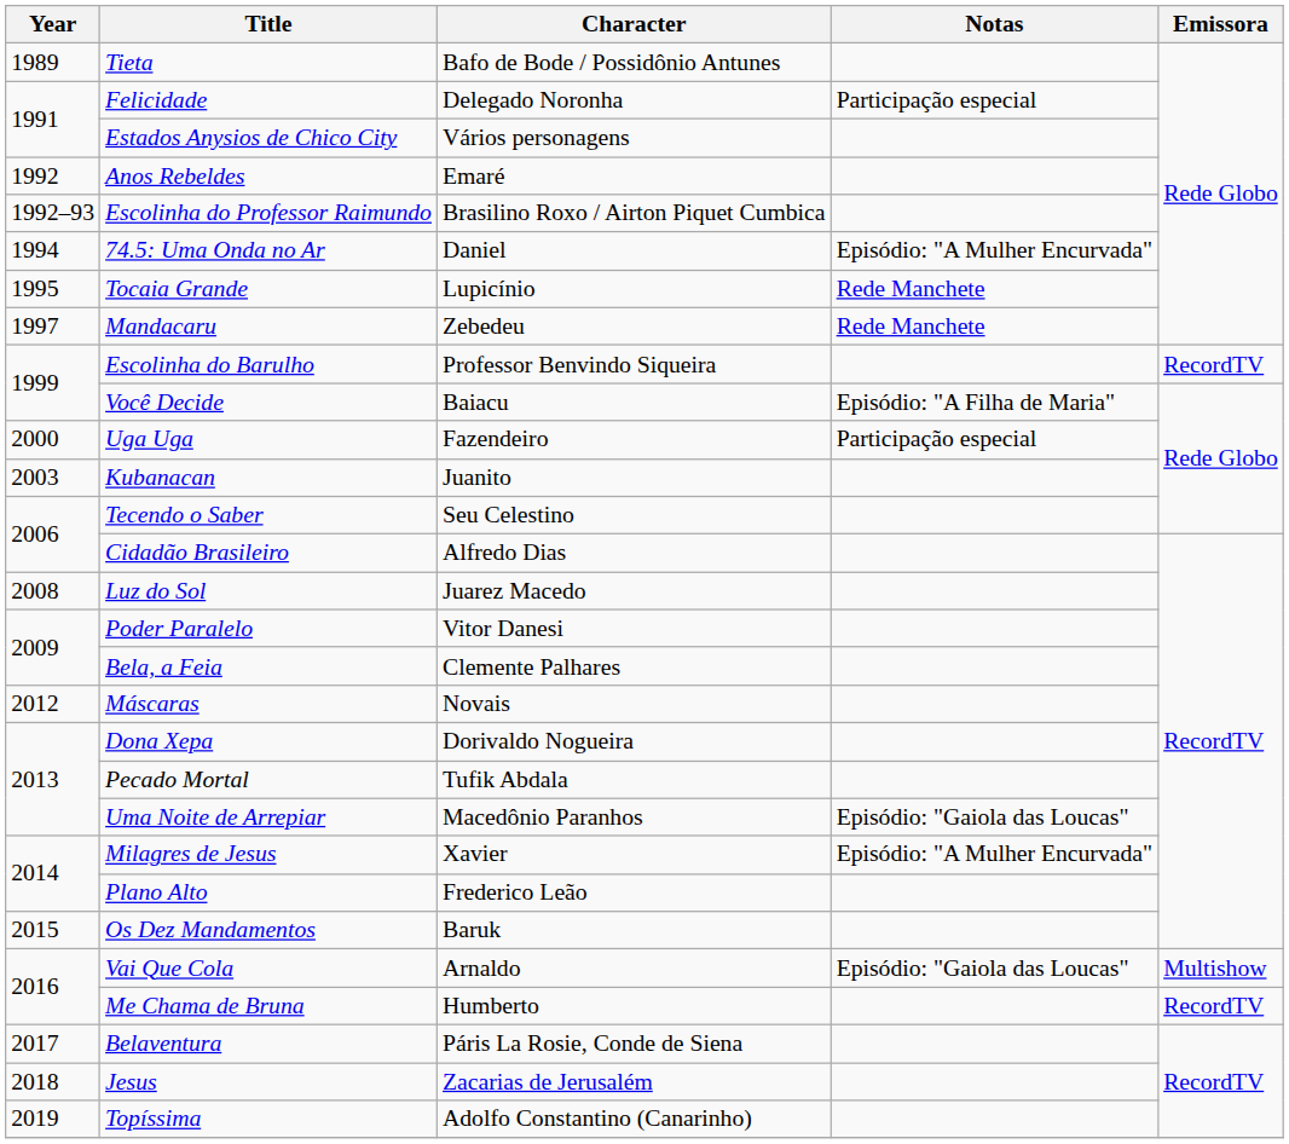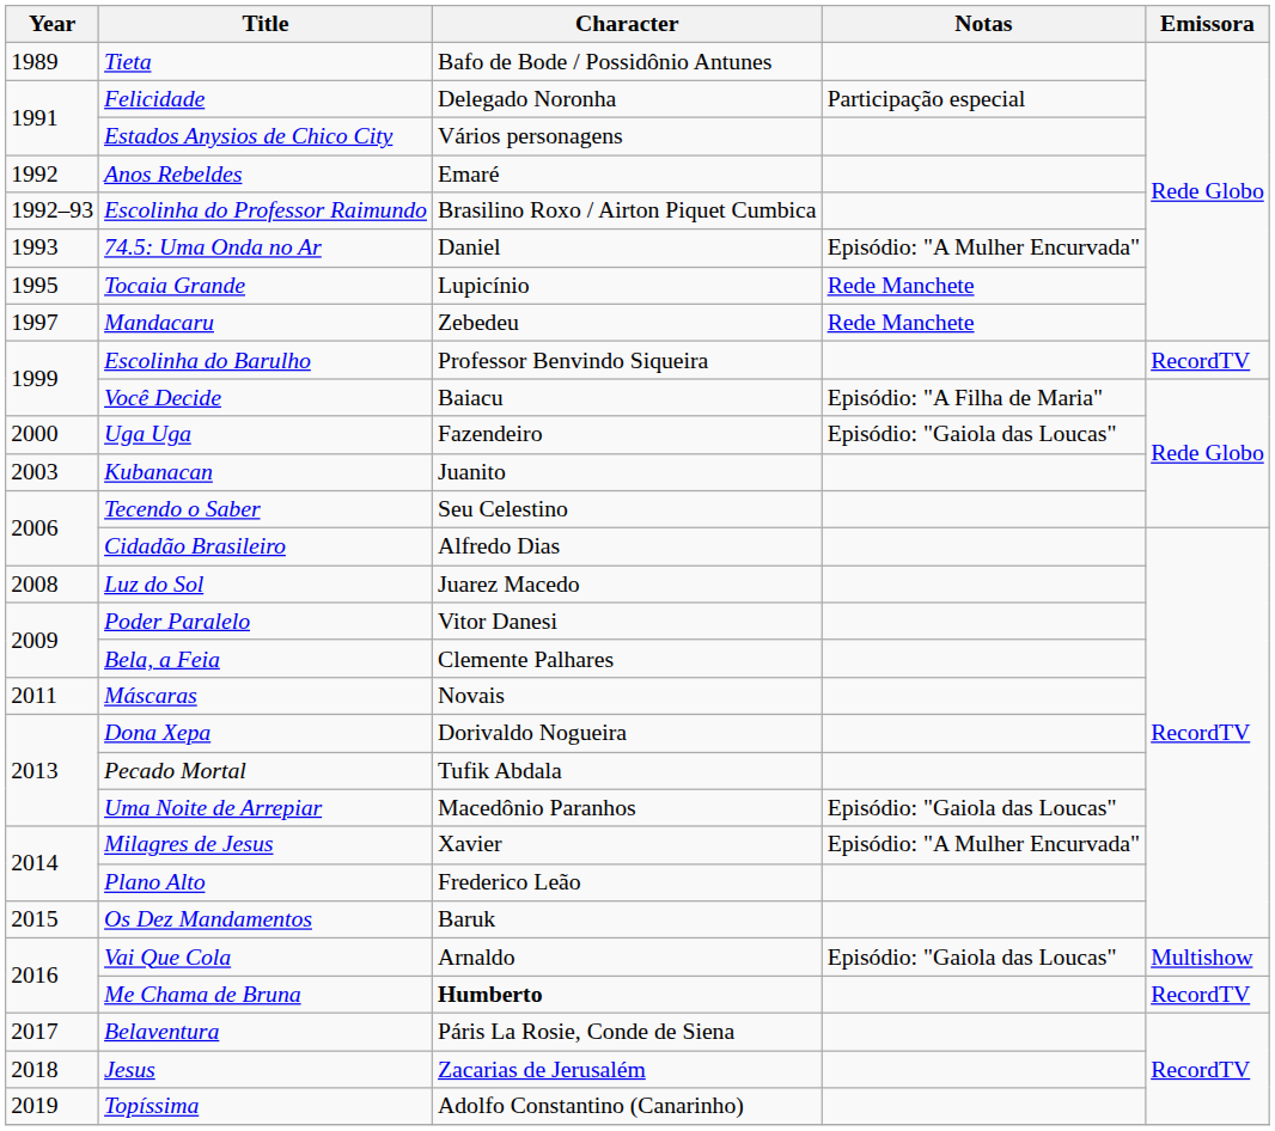74.5: Uma Onda no Ar | Year: 1994 -> 1993
Uga Uga | Notas: Participação especial -> Episódio: "Gaiola das Loucas"
Máscaras | Year: 2012 -> 2011
Me Chama de Bruna | Character: normal -> bold
